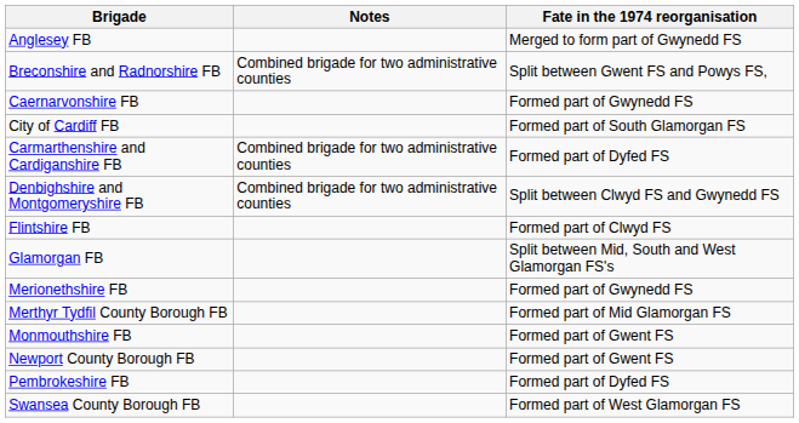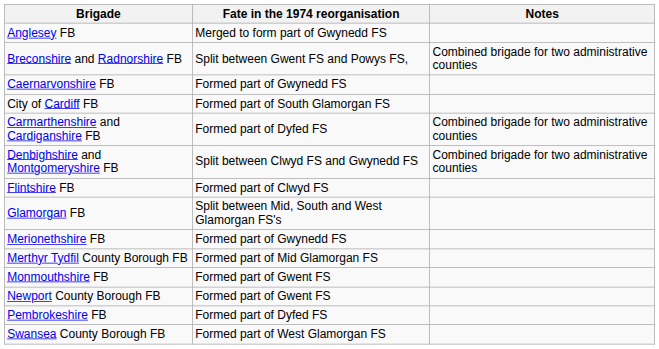columns swapped: Notes <-> Fate in the 1974 reorganisation
